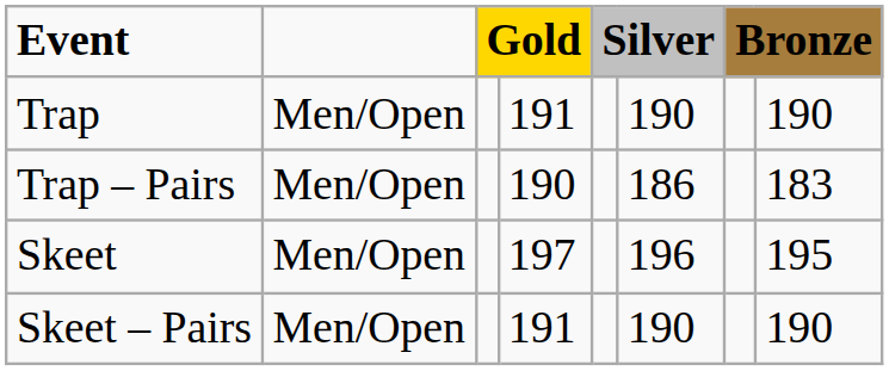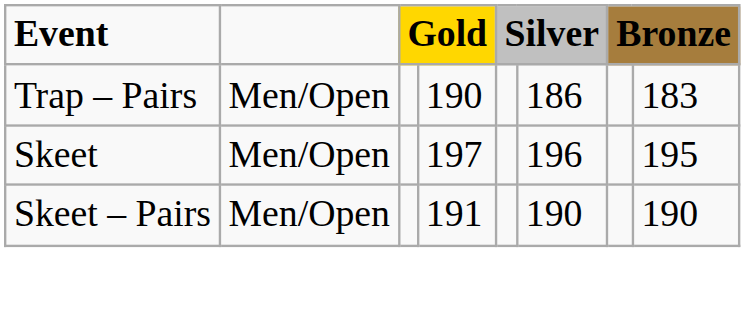- row: Trap | Men/Open | 191 | 190 | 190
